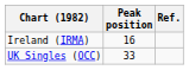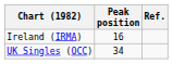UK Singles (OCC) | Peak position: 33 -> 34
